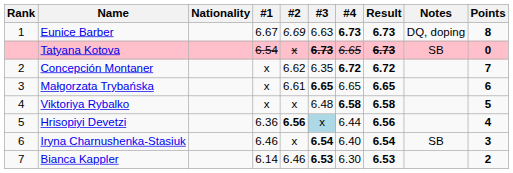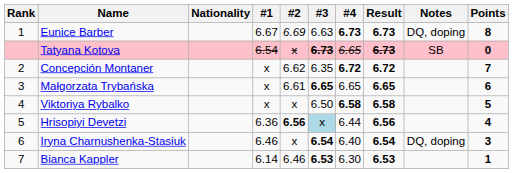Viktoriya Rybalko | #3: 6.48 -> 6.50
Iryna Charnushenka-Stasiuk | Notes: SB -> DQ, doping
Bianca Kappler | Points: 2 -> 1
